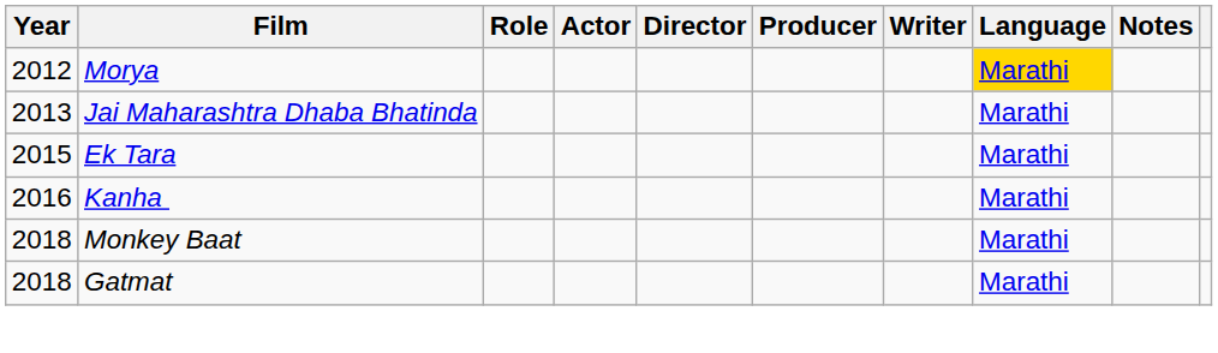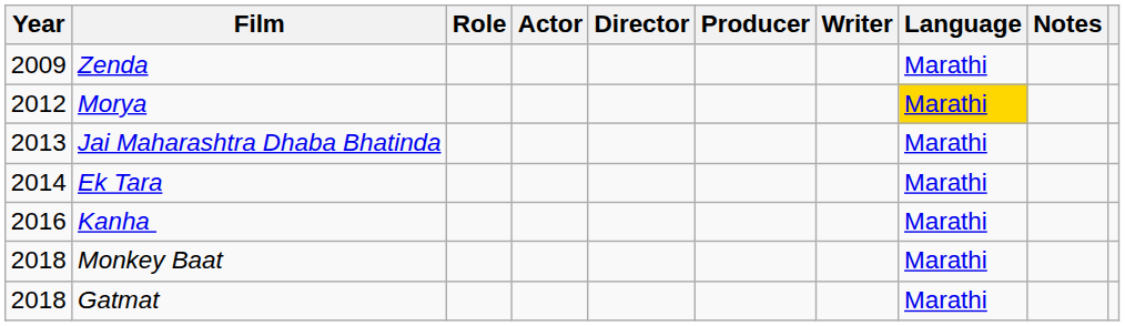+ row: 2009 | Zenda | Marathi
Ek Tara | Year: 2015 -> 2014
